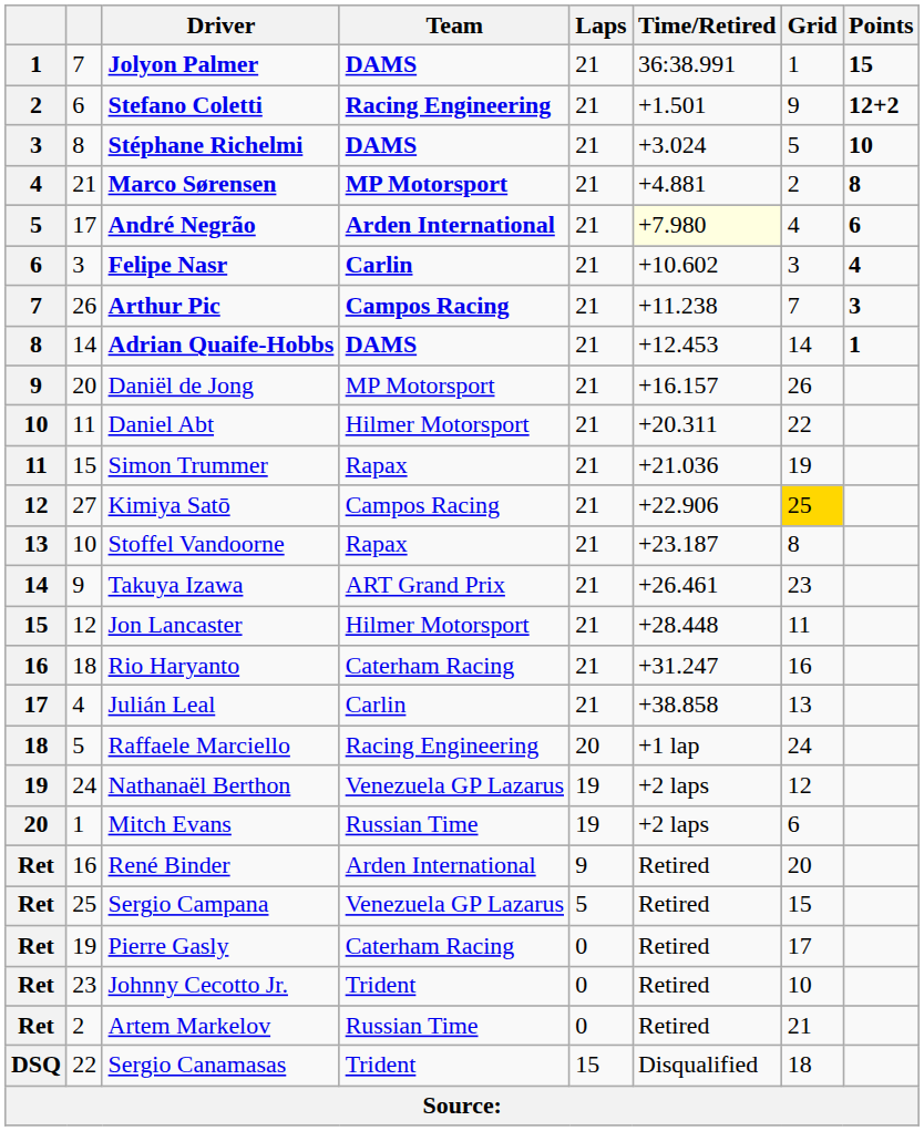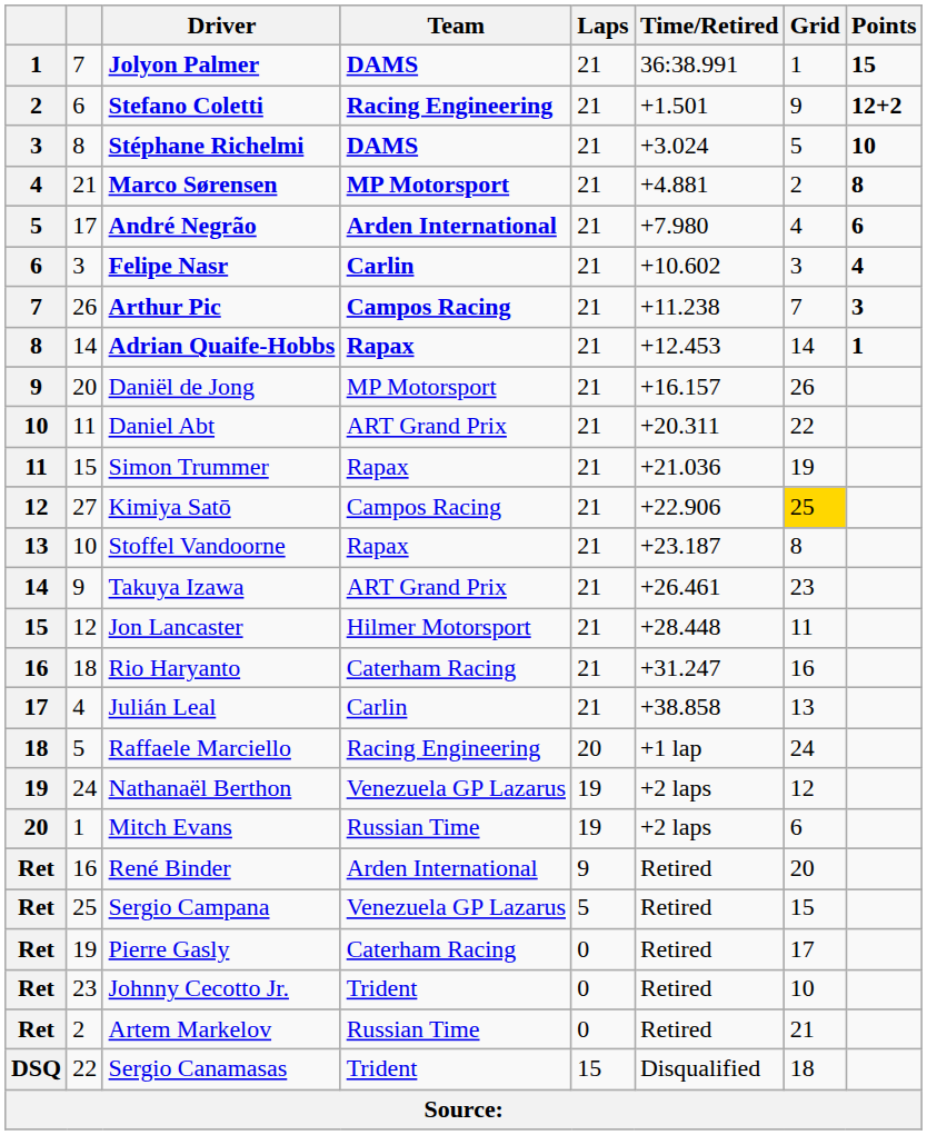André Negrão | Time/Retired: lightyellow background -> no background
Adrian Quaife-Hobbs | Team: DAMS -> Rapax
Daniel Abt | Team: Hilmer Motorsport -> ART Grand Prix
